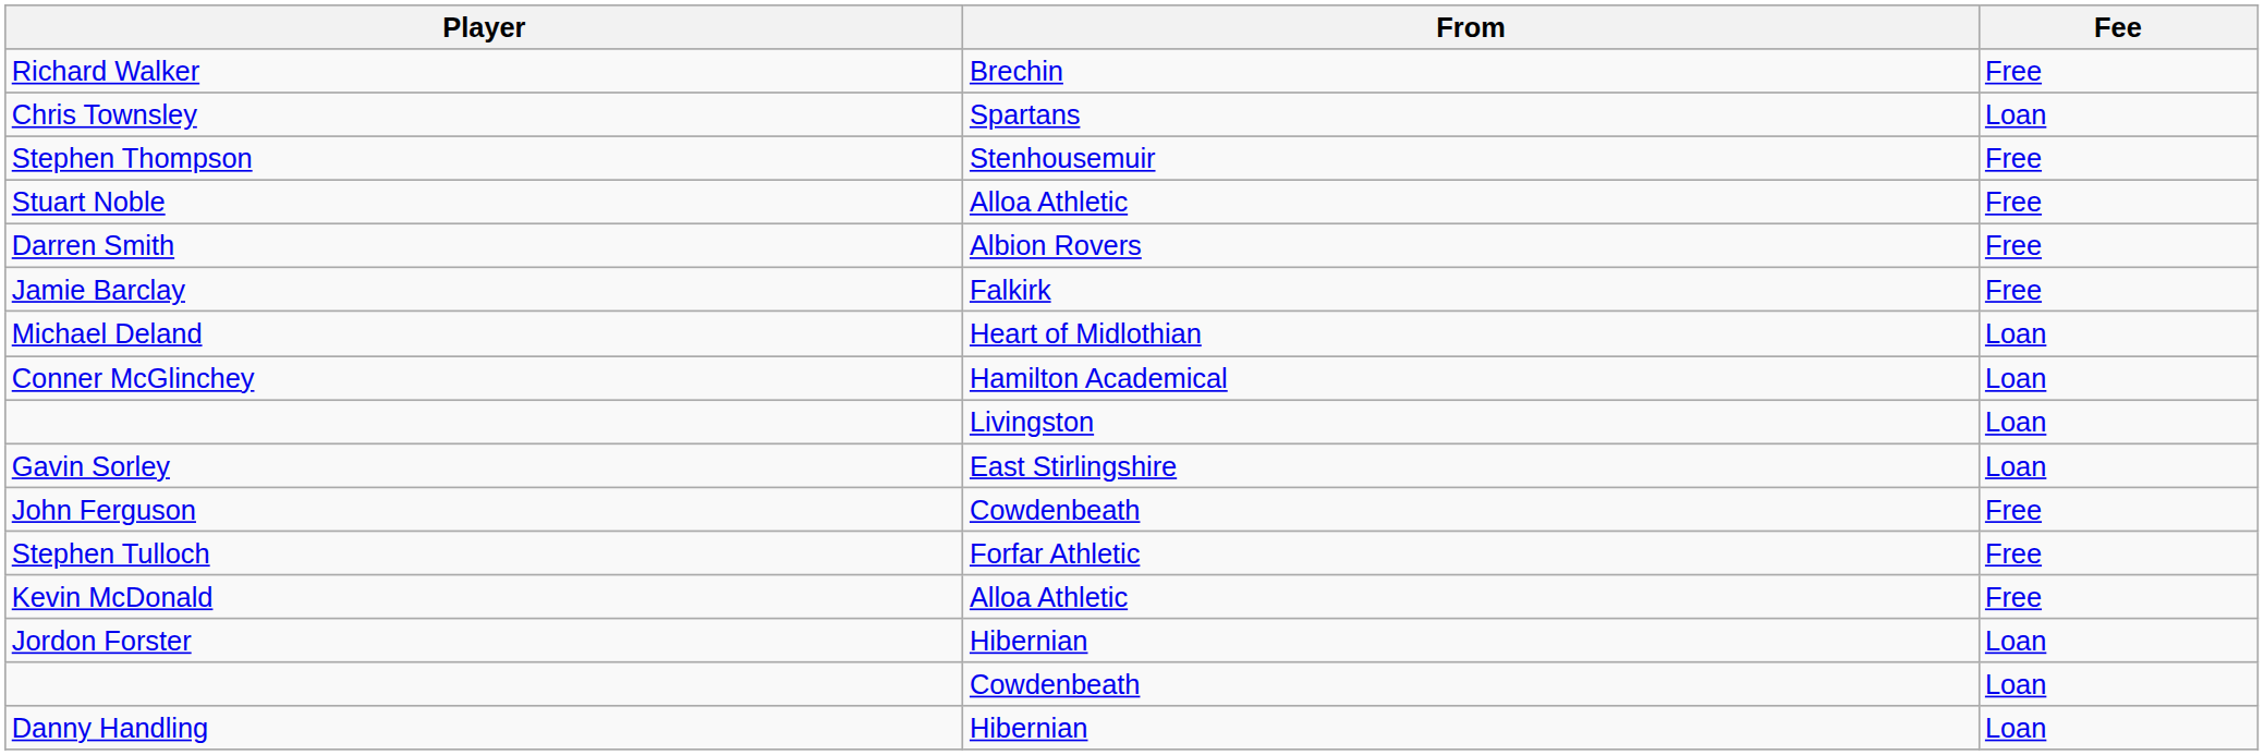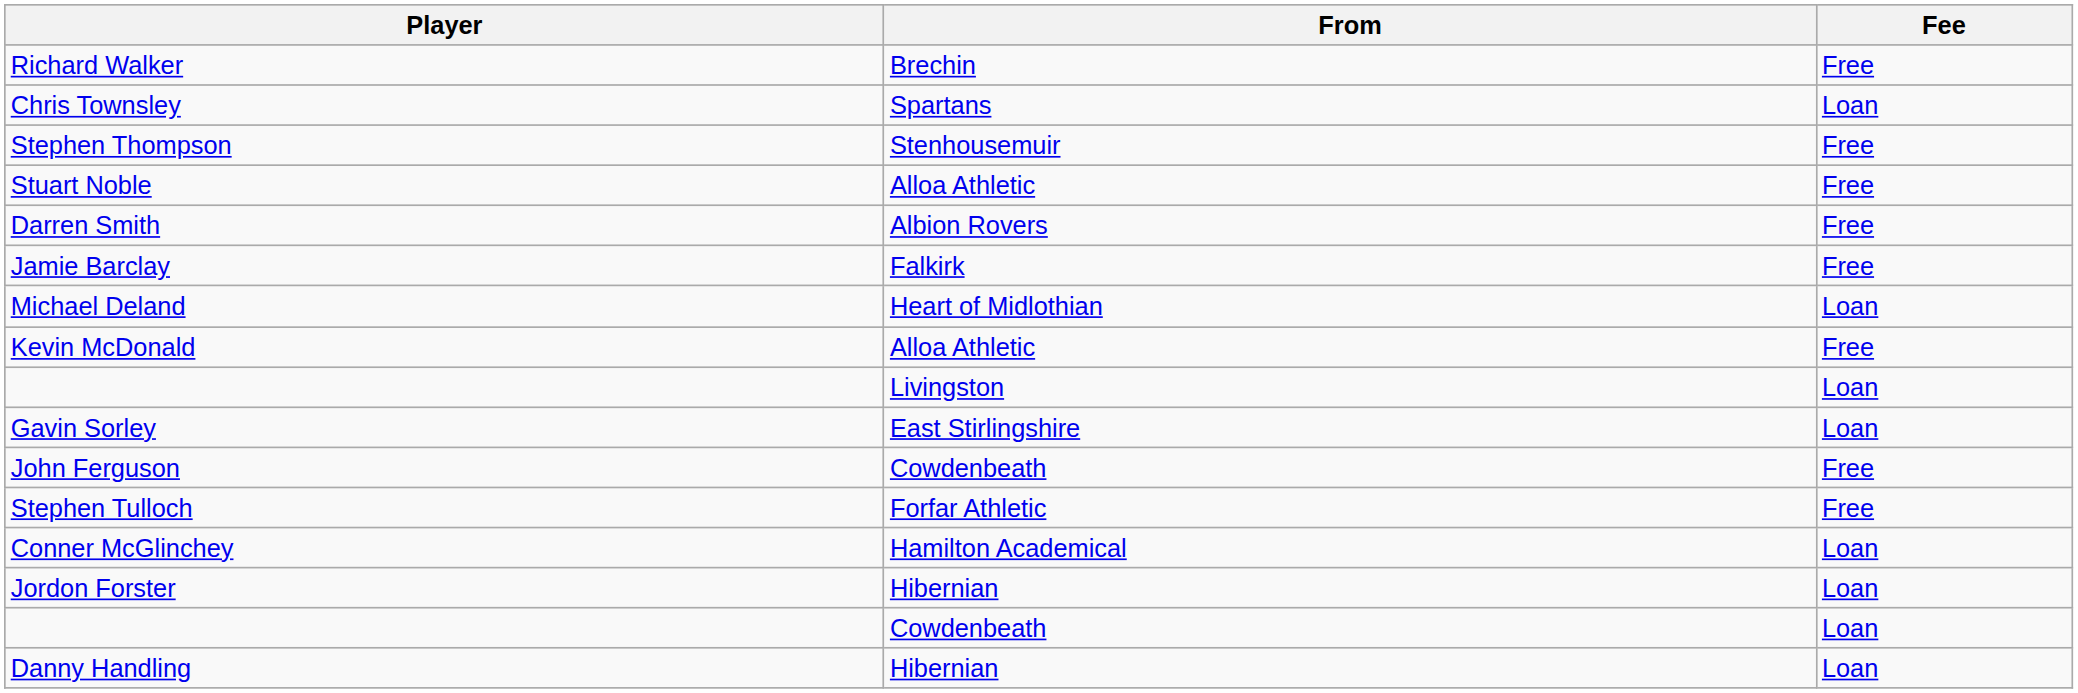rows swapped: Kevin McDonald <-> Conner McGlinchey
